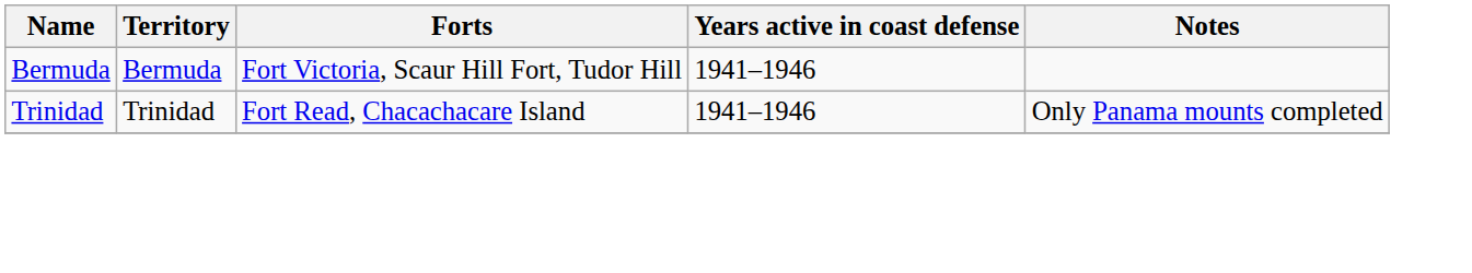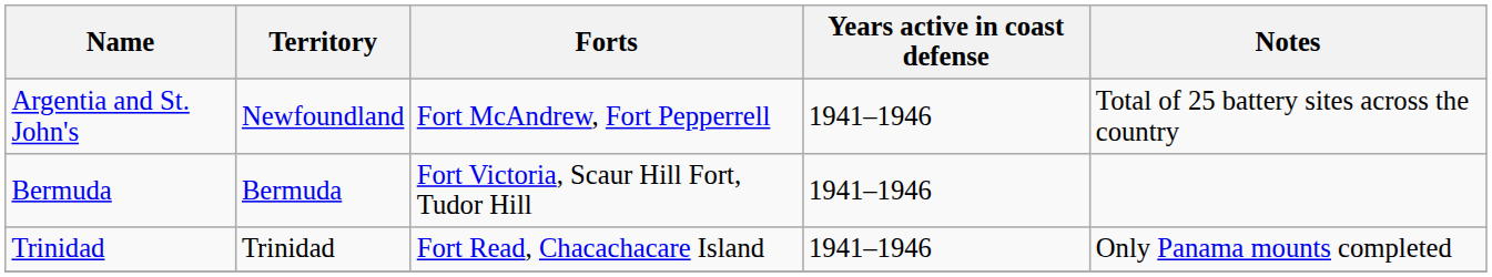+ row: Argentia and St. John's | Newfoundland | Fort McAndrew, Fort Pepperrell | 1941–1946 | Total of 25 battery sites across the country
